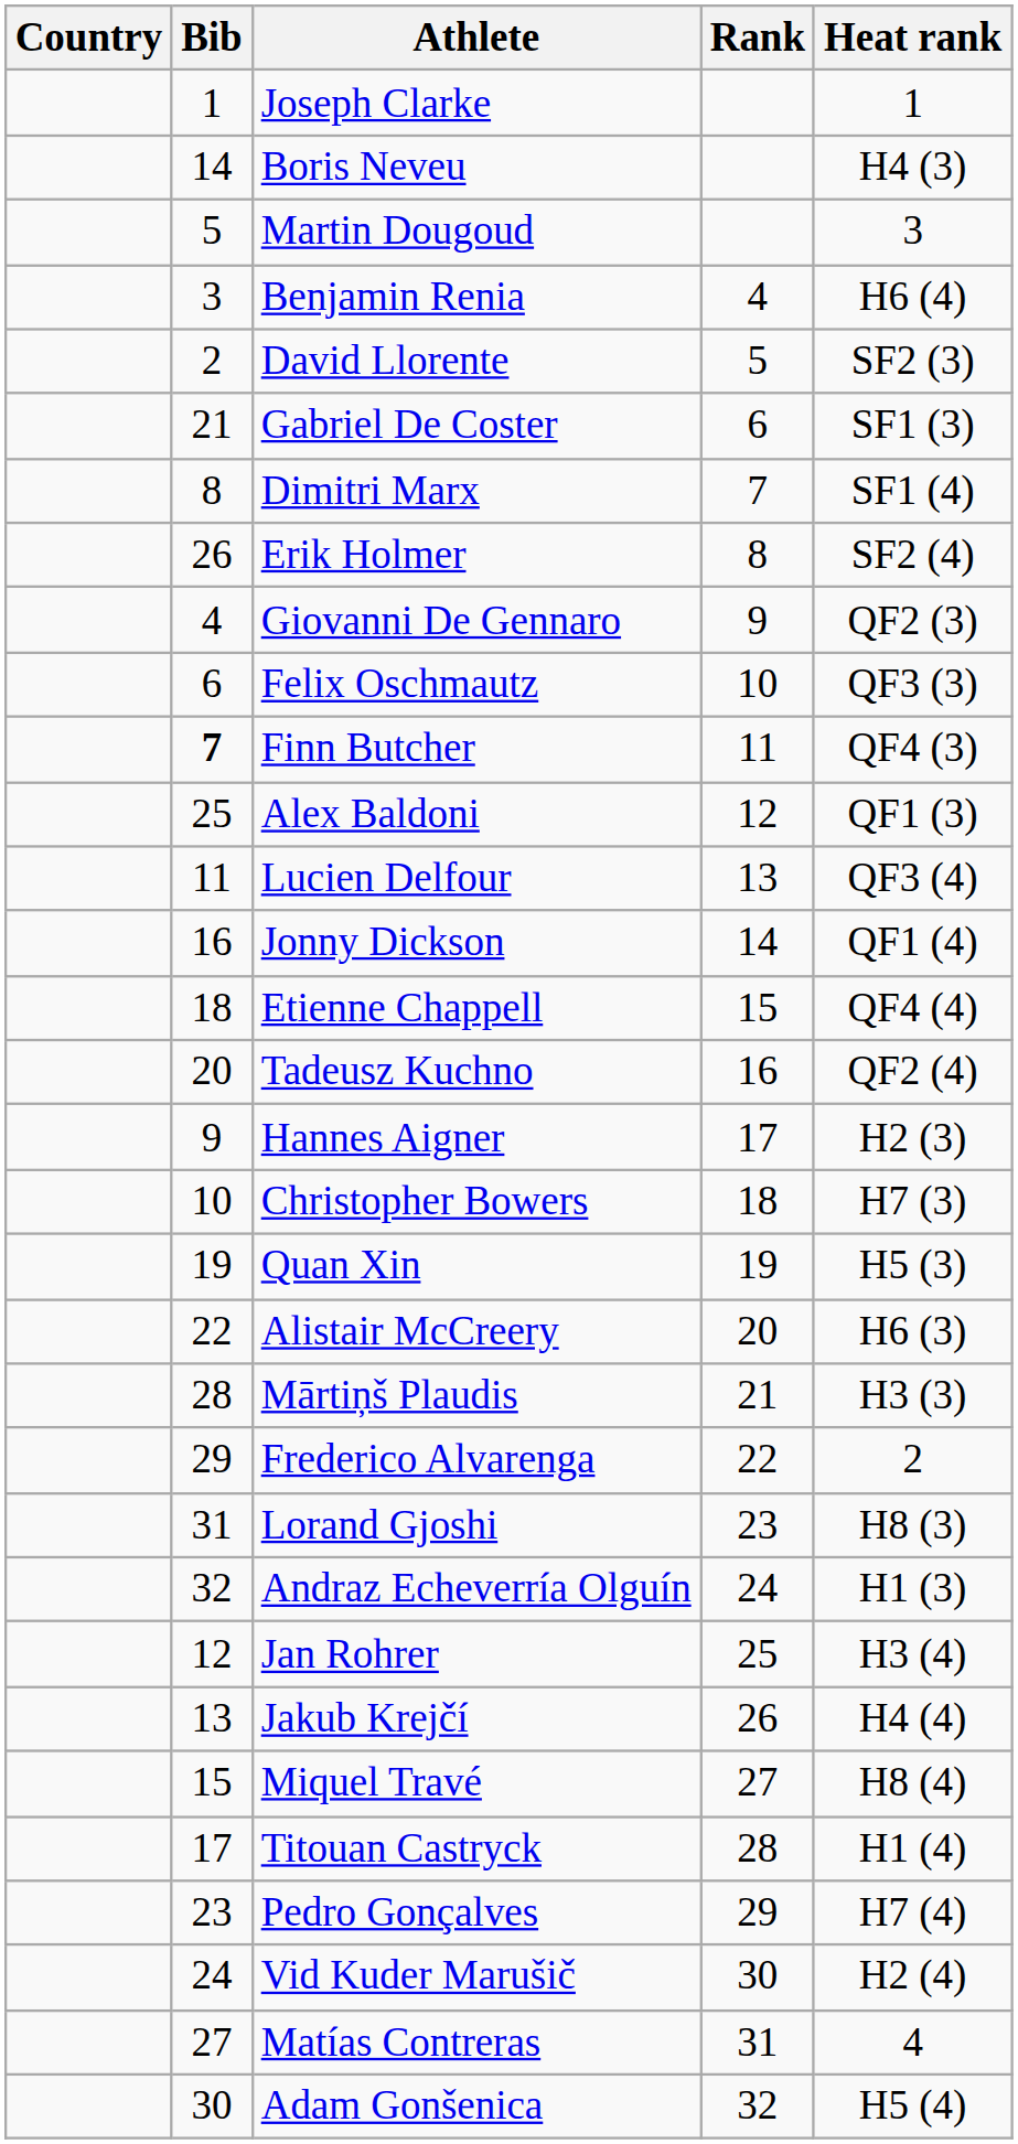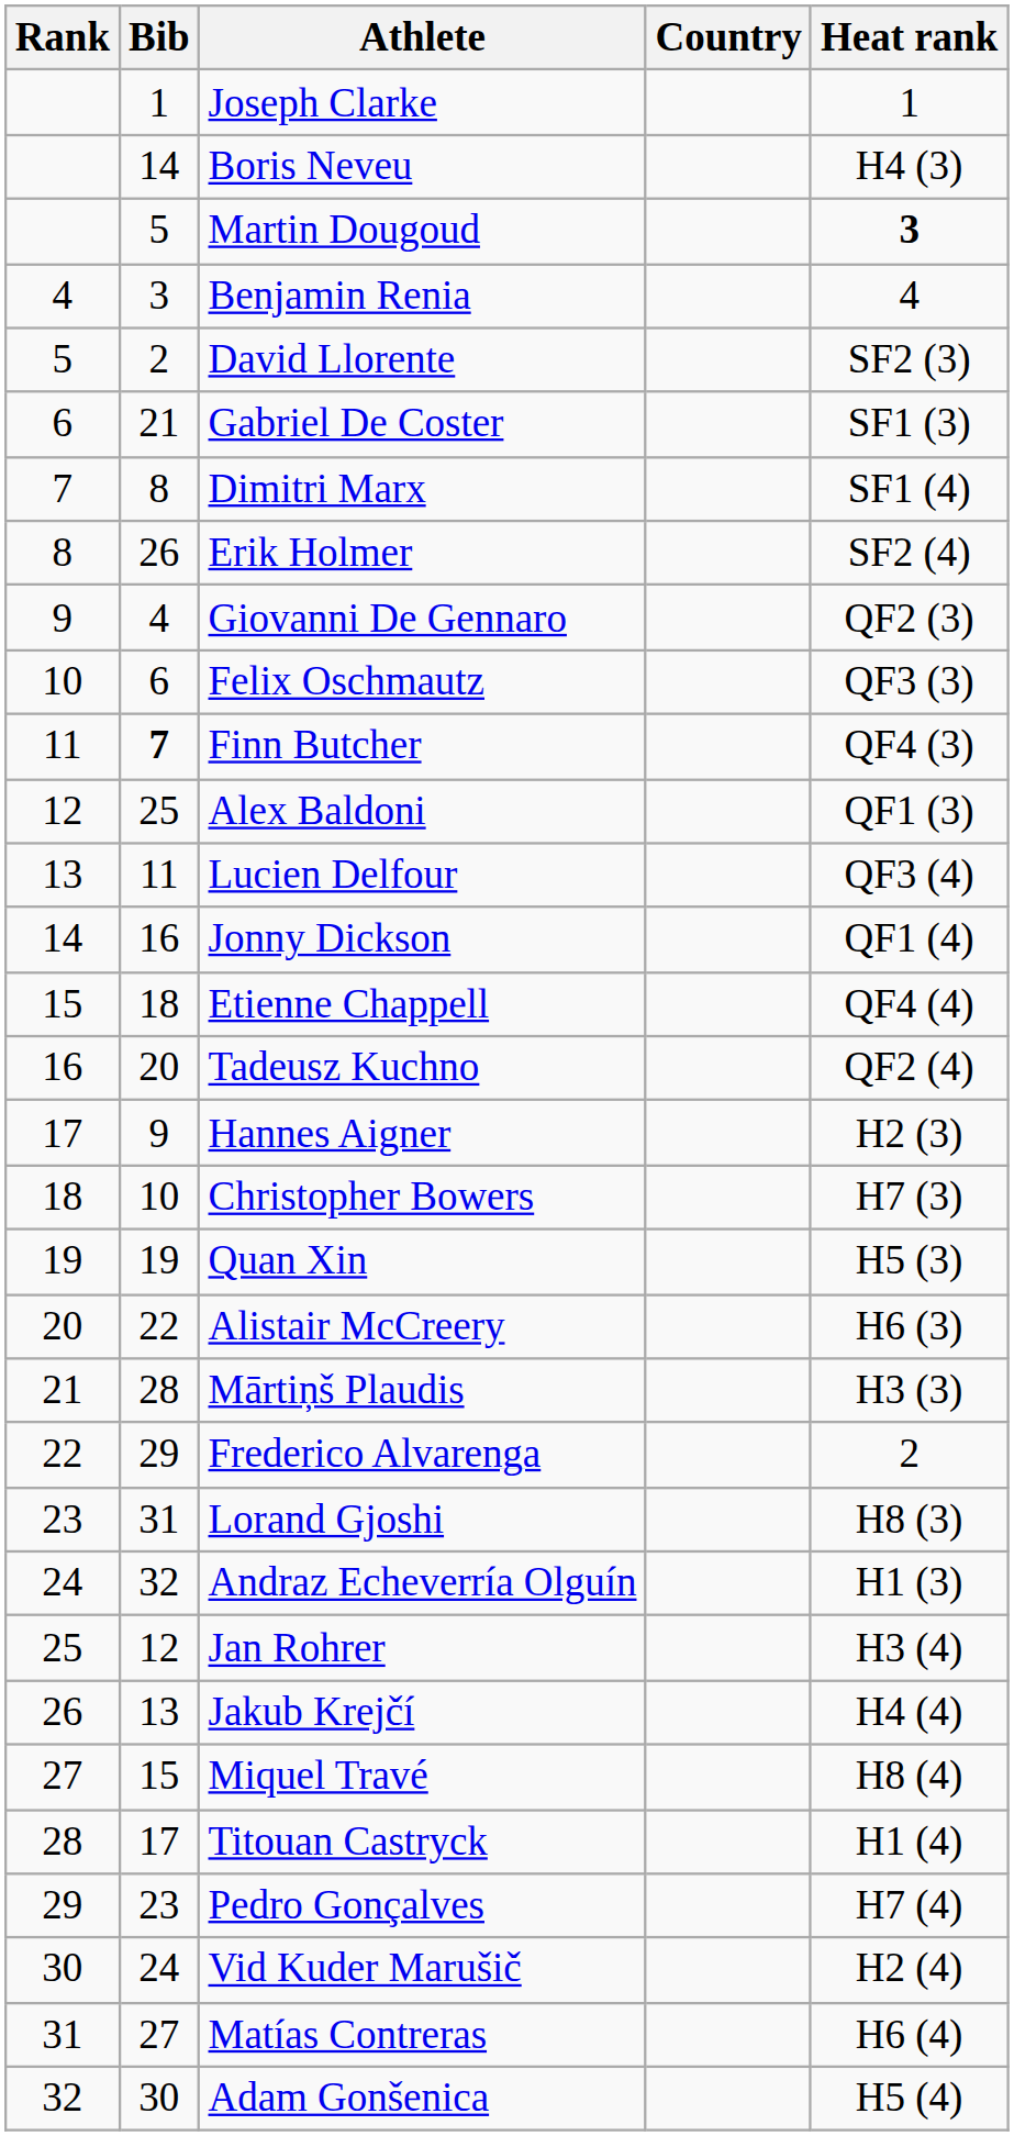columns swapped: Rank <-> Country
Martin Dougoud | Heat rank: normal -> bold
Benjamin Renia | Heat rank: H6 (4) -> 4
Matías Contreras | Heat rank: 4 -> H6 (4)
